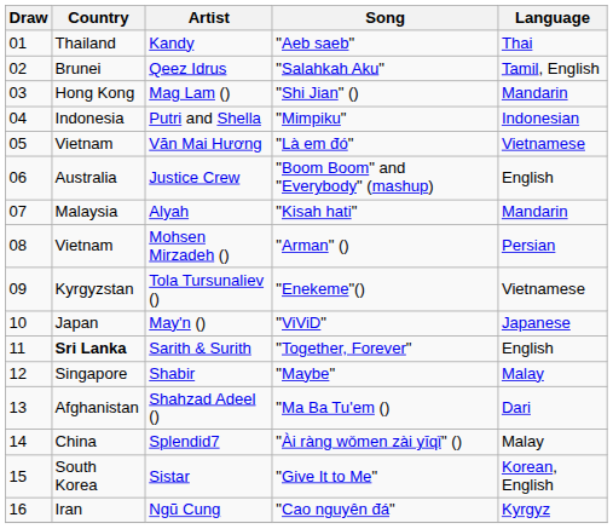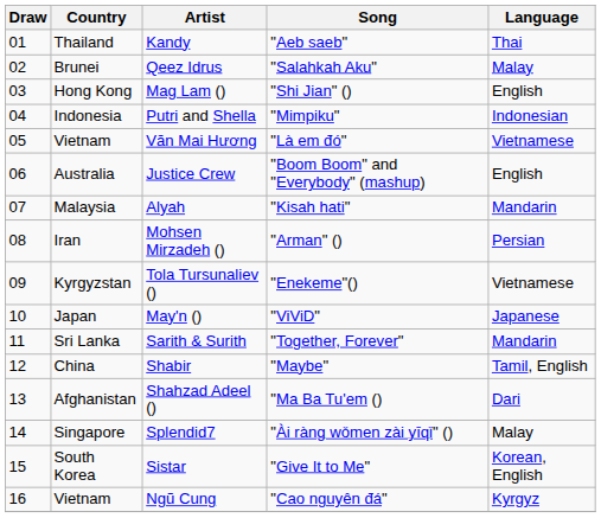Qeez Idrus | Language: Tamil, English -> Malay
Mag Lam () | Language: Mandarin -> English
Mohsen Mirzadeh () | Country: Vietnam -> Iran
Sarith & Surith | Country: bold -> normal
Sarith & Surith | Language: English -> Mandarin
Shabir | Country: Singapore -> China
Shabir | Language: Malay -> Tamil, English
Splendid7 | Country: China -> Singapore
Ngũ Cung | Country: Iran -> Vietnam
